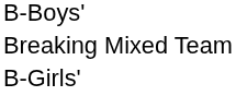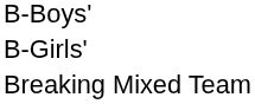rows swapped: B-Girls' <-> Breaking Mixed Team
